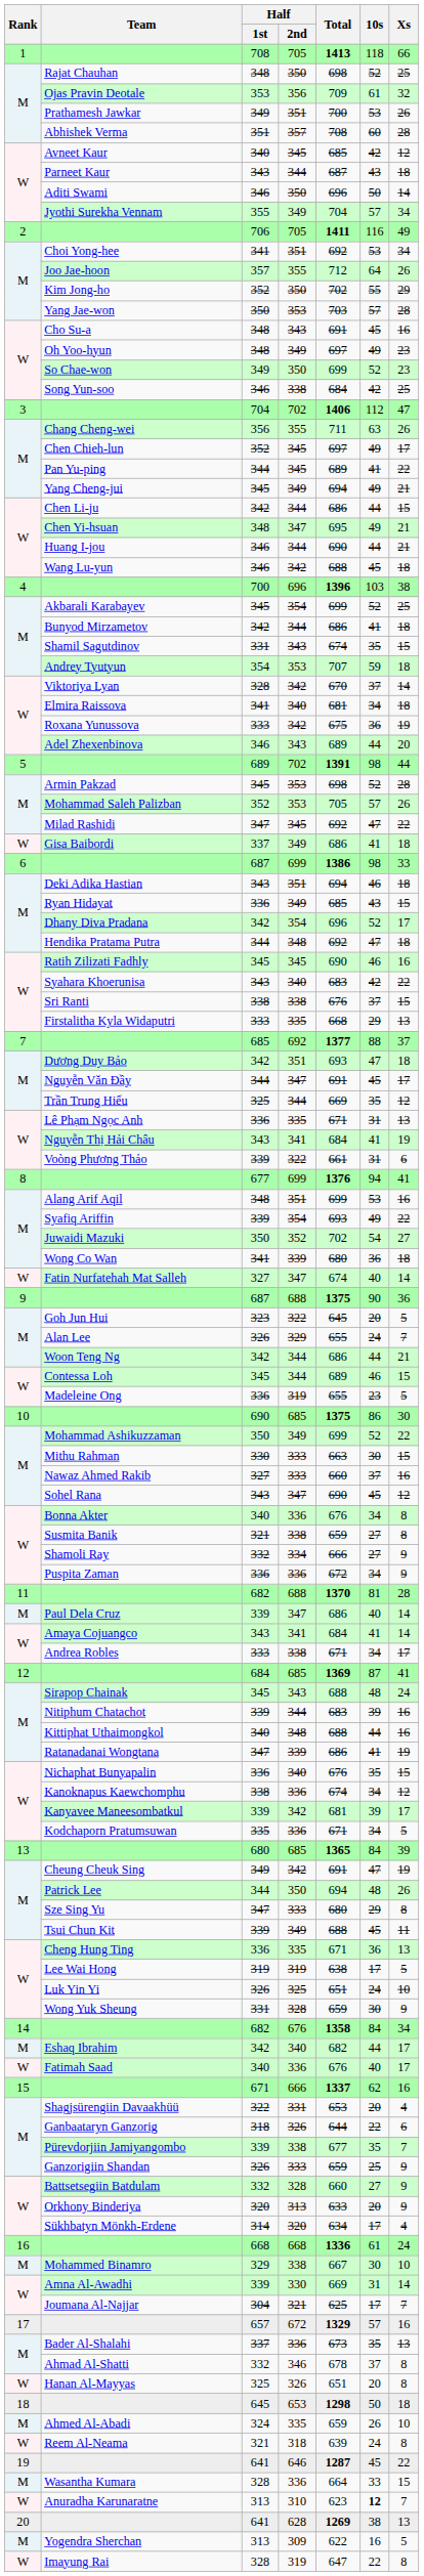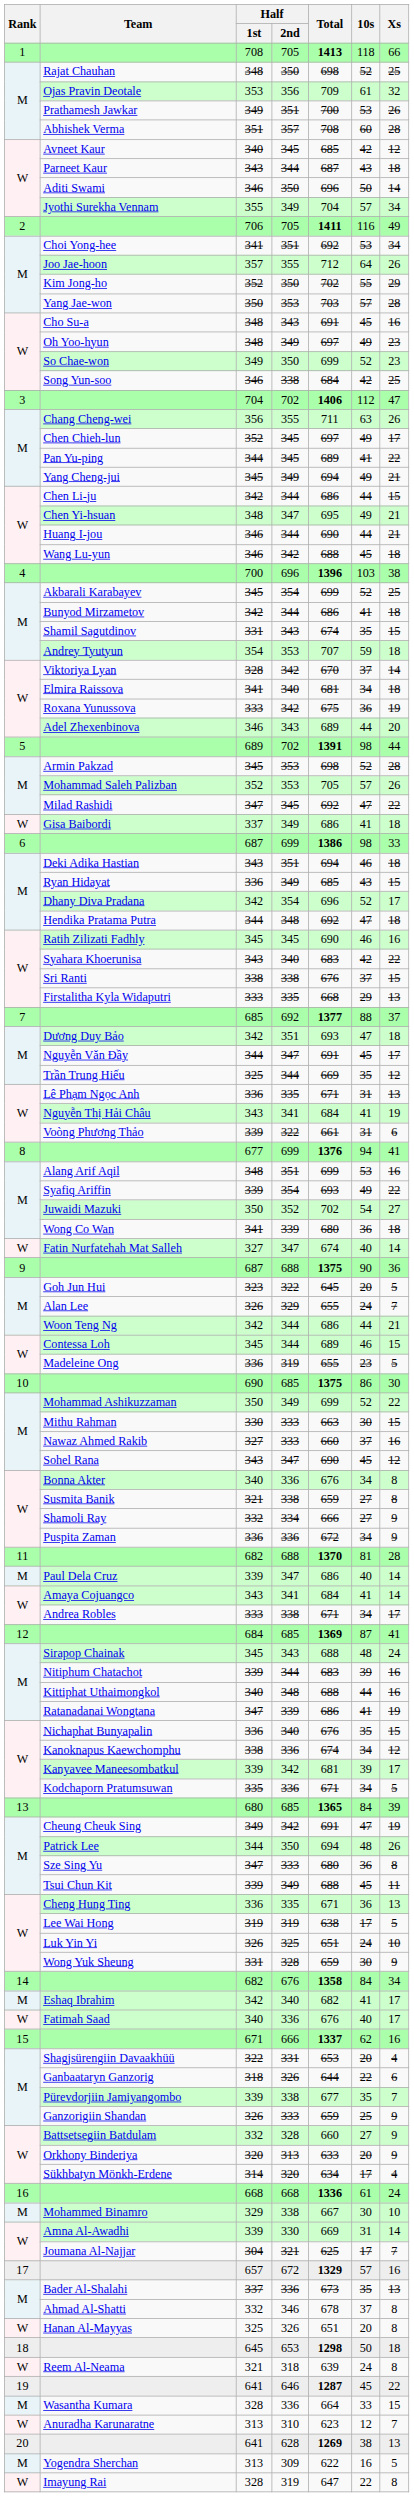Sze Sing Yu | 10s: 29 -> 36
Eshaq Ibrahim | 10s: 44 -> 41
- row: M | Ahmed Al-Abadi | 324 | 335 | 659 | 26 | 10
Anuradha Karunaratne | 10s: bold -> normal
